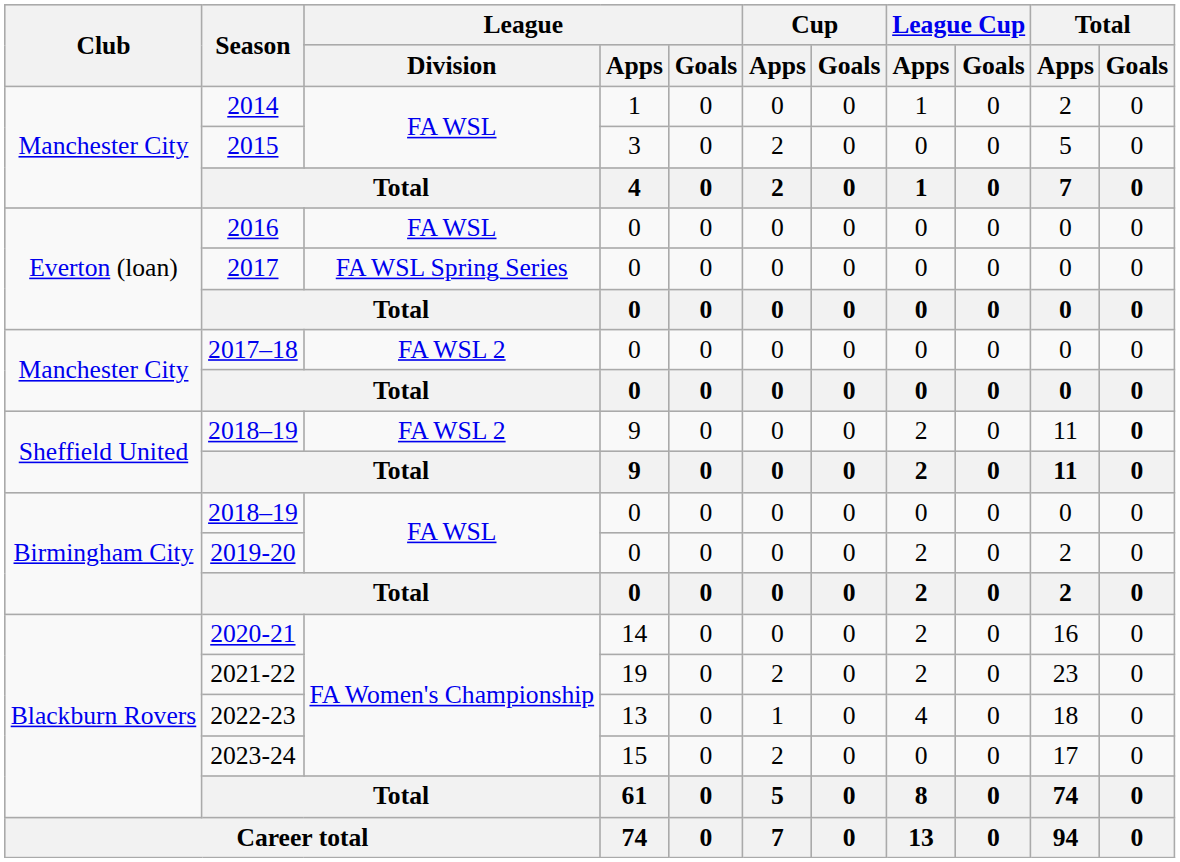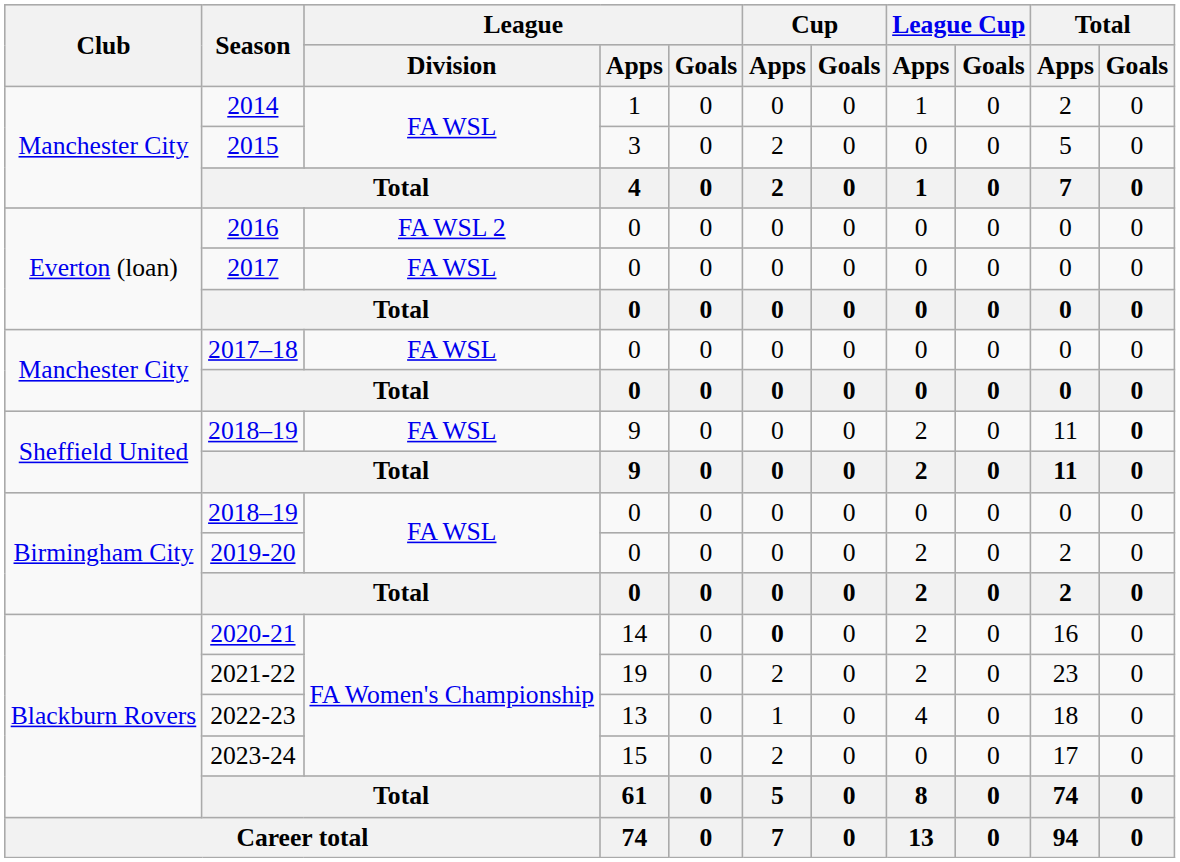2016 | League / Division: FA WSL -> FA WSL 2
2017 | League / Division: FA WSL Spring Series -> FA WSL
2017–18 | League / Division: FA WSL 2 -> FA WSL
2018–19 / 9 | League / Division: FA WSL 2 -> FA WSL
2020-21 | Cup / Apps: normal -> bold
